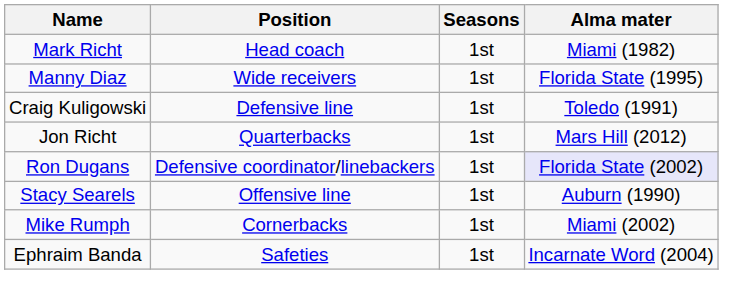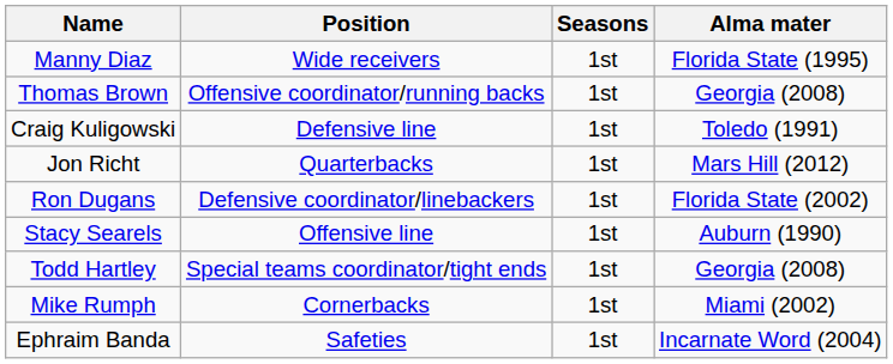- row: Mark Richt | Head coach | 1st | Miami (1982)
+ row: Thomas Brown | Offensive coordinator/running backs | 1st | Georgia (2008)
Ron Dugans | Alma mater: lavender background -> no background
+ row: Todd Hartley | Special teams coordinator/tight ends | 1st | Georgia (2008)
